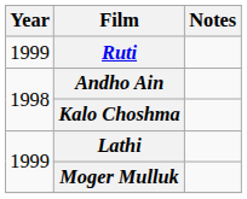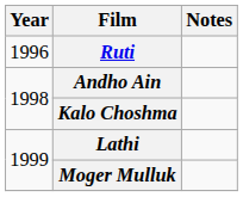Ruti | Year: 1999 -> 1996
